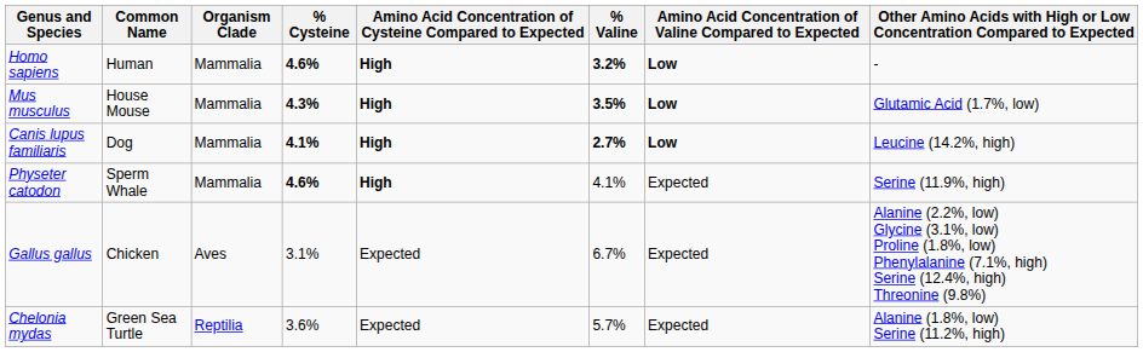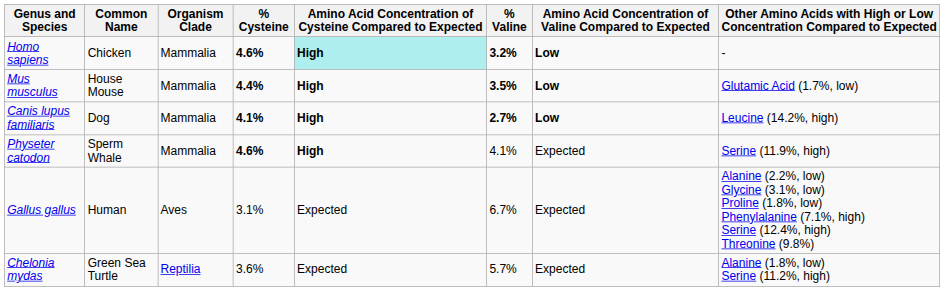Homo sapiens | Common Name: Human -> Chicken
Homo sapiens | Amino Acid Concentration of Cysteine Compared to Expected: no background -> paleturquoise background
Mus musculus | % Cysteine: 4.3% -> 4.4%
Gallus gallus | Common Name: Chicken -> Human
